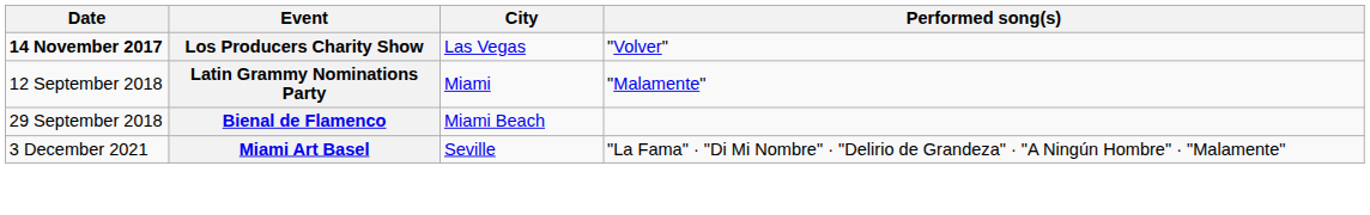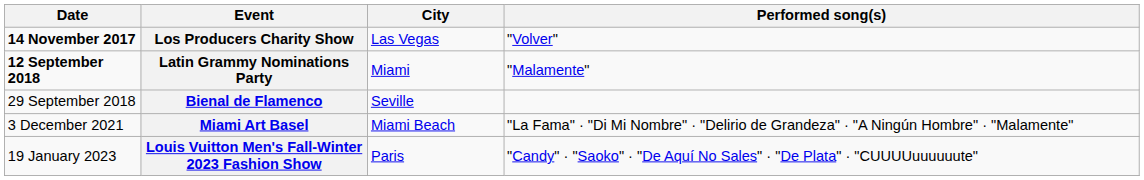Latin Grammy Nominations Party | Date: normal -> bold
Bienal de Flamenco | City: Miami Beach -> Seville
Miami Art Basel | City: Seville -> Miami Beach
+ row: 19 January 2023 | Louis Vuitton Men's Fall-Winter 2023 Fashion Show | Paris | "Candy" · "Saoko" · "De Aquí No Sales" · "De Plata" · "CUUUUuuuuuute"
